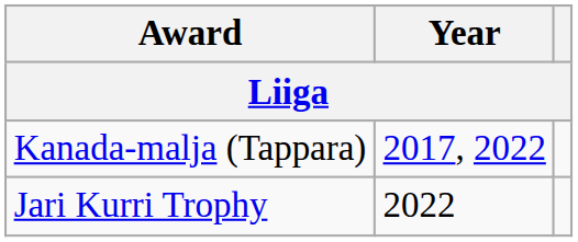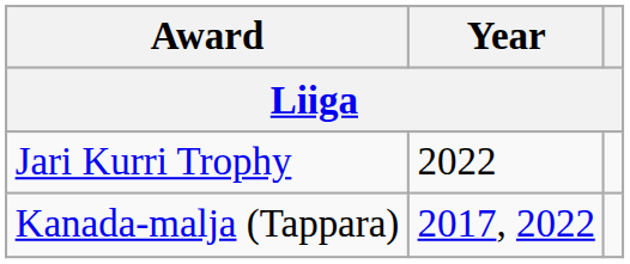rows swapped: Kanada-malja (Tappara) <-> Jari Kurri Trophy
